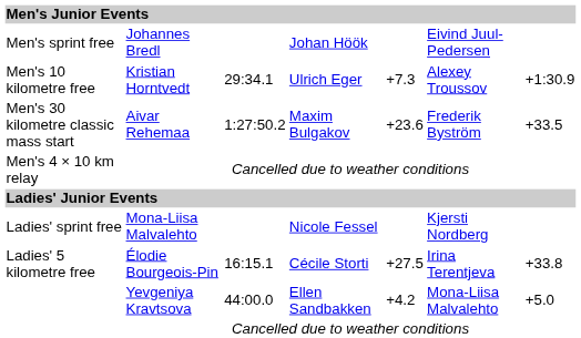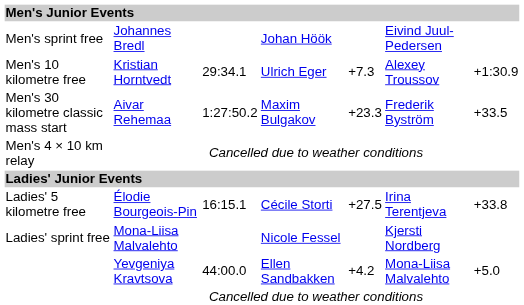Men's 30 kilometre classic mass start | column 5: +23.6 -> +23.3
rows swapped: Ladies' sprint free <-> Ladies' 5 kilometre free
